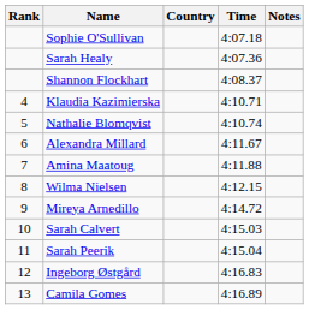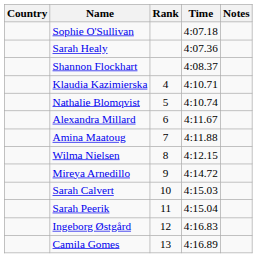columns swapped: Rank <-> Country
